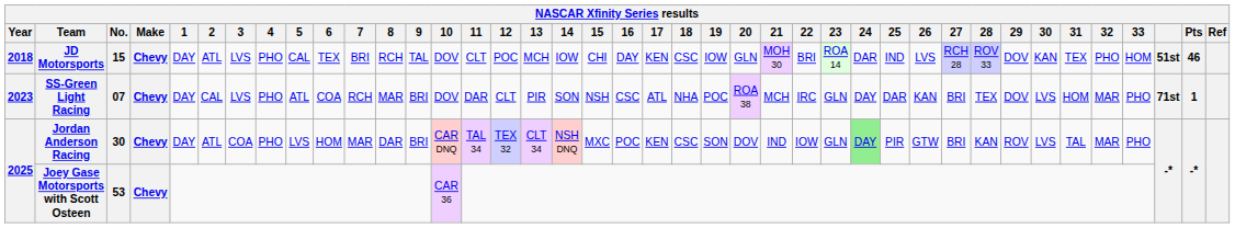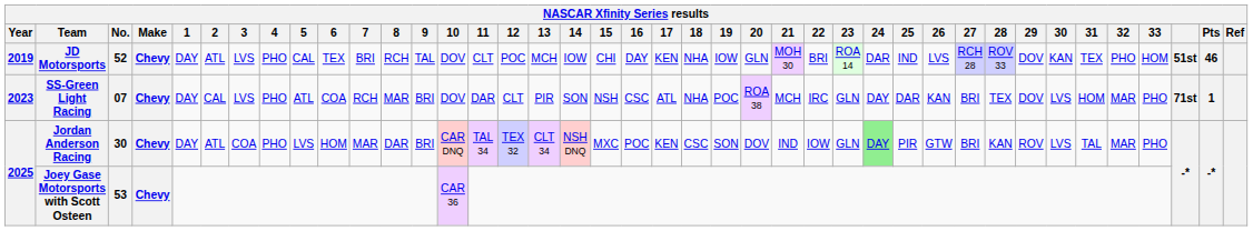JD Motorsports | Year: 2018 -> 2019
JD Motorsports | No.: 15 -> 52
JD Motorsports | 18: CSC -> NHA
